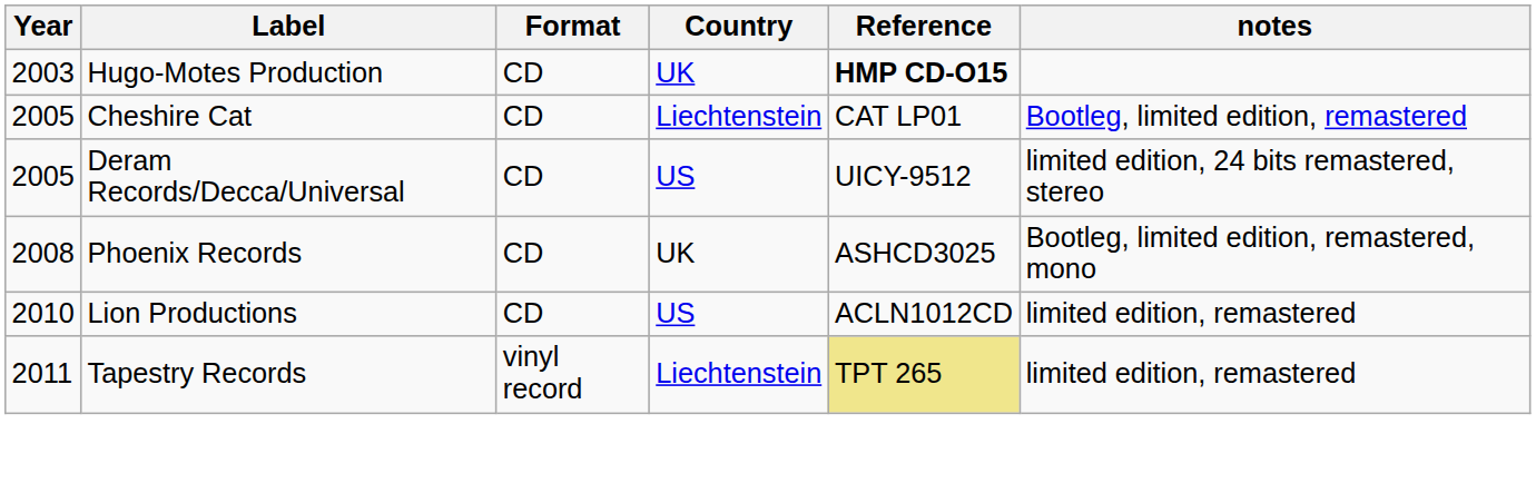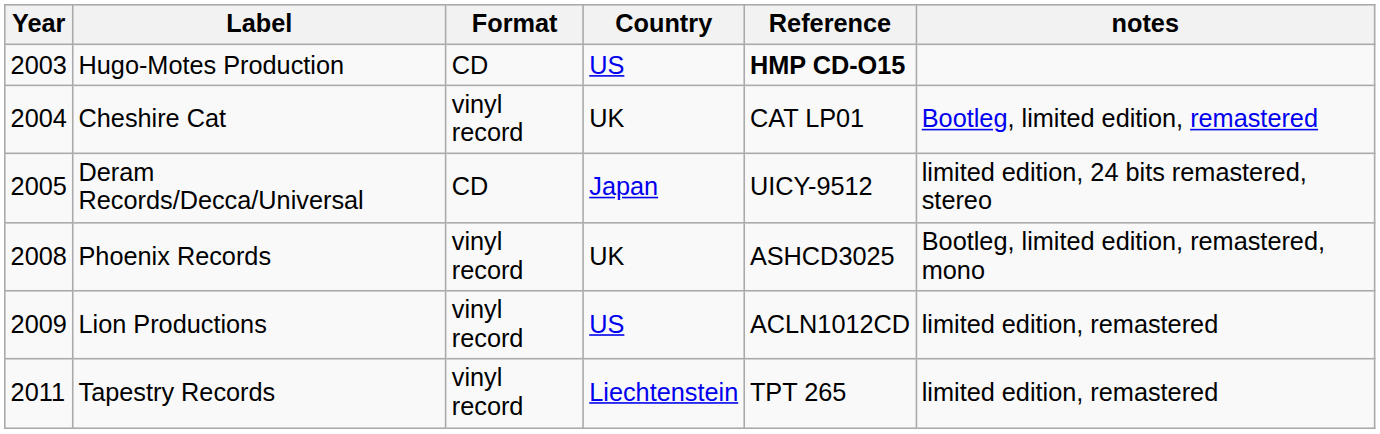Hugo-Motes Production | Country: UK -> US
Cheshire Cat | Year: 2005 -> 2004
Cheshire Cat | Format: CD -> vinyl record
Cheshire Cat | Country: Liechtenstein -> UK
Deram Records/Decca/Universal | Country: US -> Japan
Phoenix Records | Format: CD -> vinyl record
Lion Productions | Year: 2010 -> 2009
Lion Productions | Format: CD -> vinyl record
Tapestry Records | Reference: khaki background -> no background
